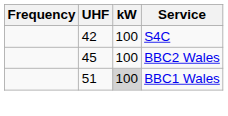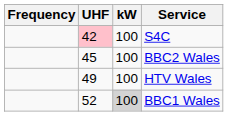S4C | UHF: no background -> pink background
+ row: 49 | 100 | HTV Wales
BBC1 Wales | UHF: 51 -> 52
